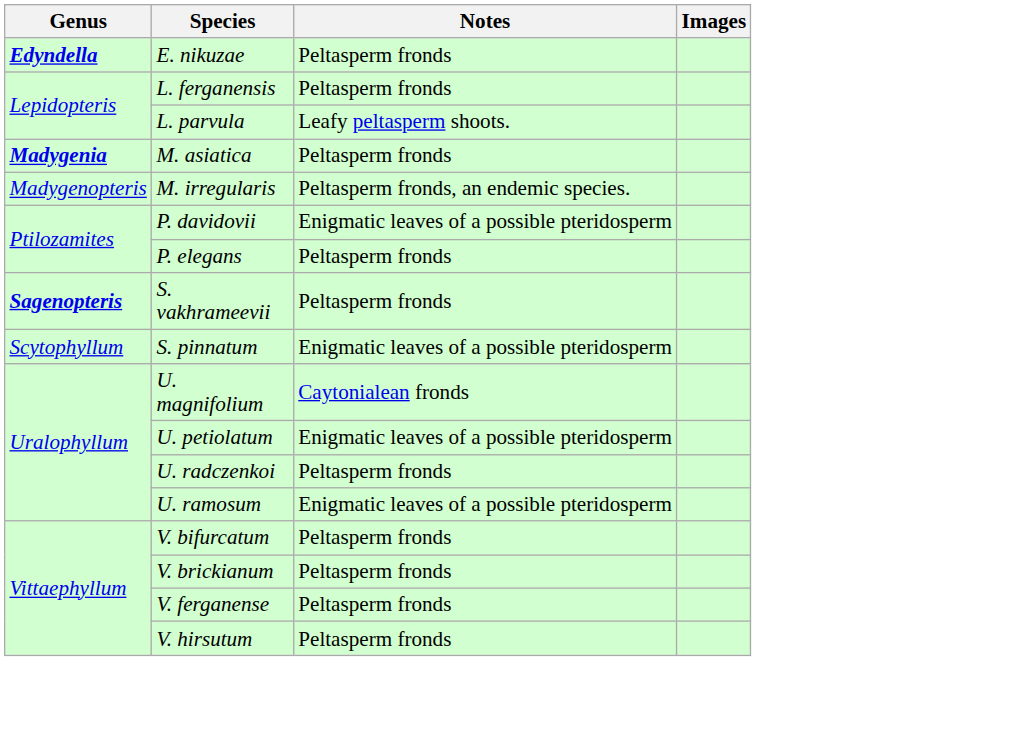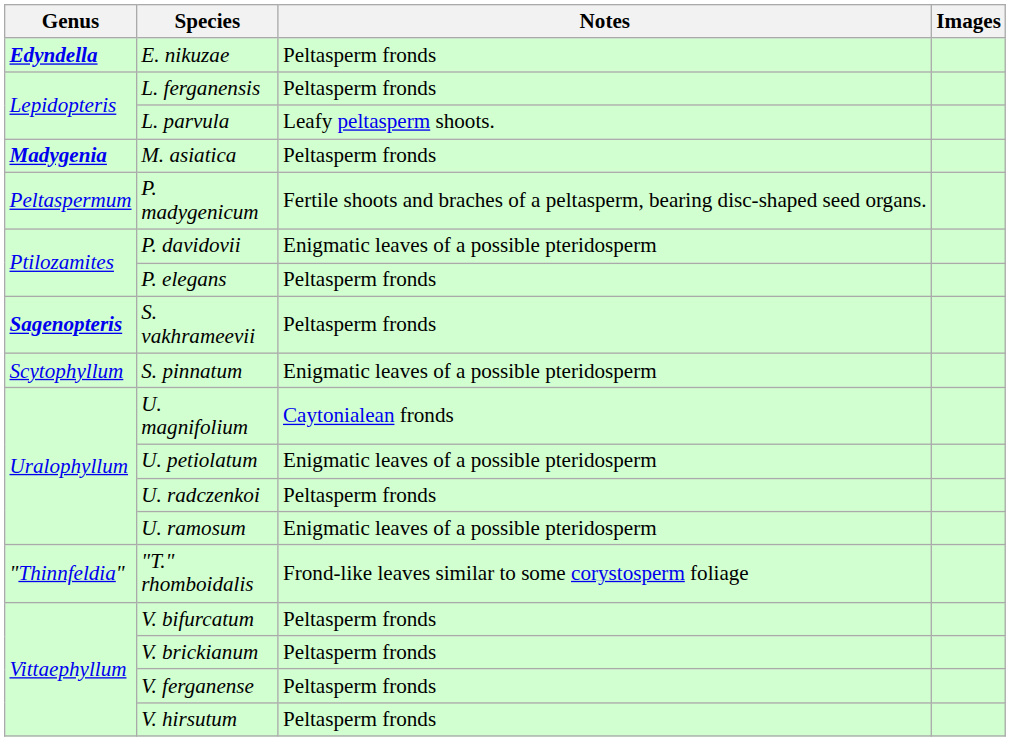- row: Madygenopteris | M. irregularis | Peltasperm fronds, an endemic species.
+ row: Peltaspermum | P. madygenicum | Fertile shoots and braches of a peltasperm, bearing disc-shaped seed organs.
+ row: "Thinnfeldia" | "T." rhomboidalis | Frond-like leaves similar to some corystosperm foliage
